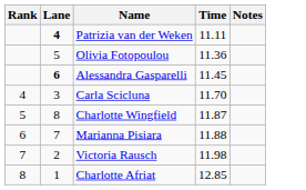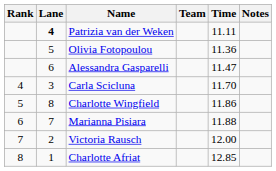+ column: Team
Alessandra Gasparelli | Lane: bold -> normal
Alessandra Gasparelli | Time: 11.45 -> 11.47
Charlotte Wingfield | Time: 11.87 -> 11.86
Victoria Rausch | Time: 11.98 -> 12.00
